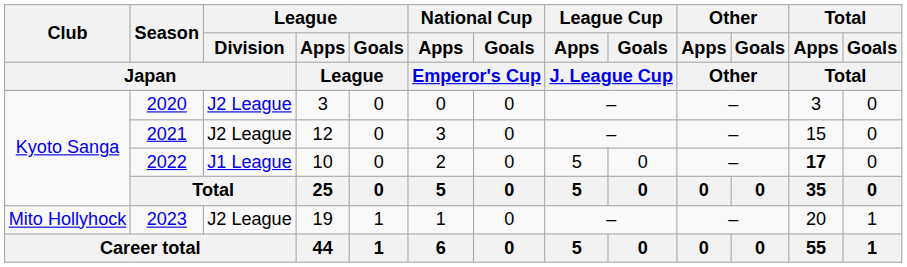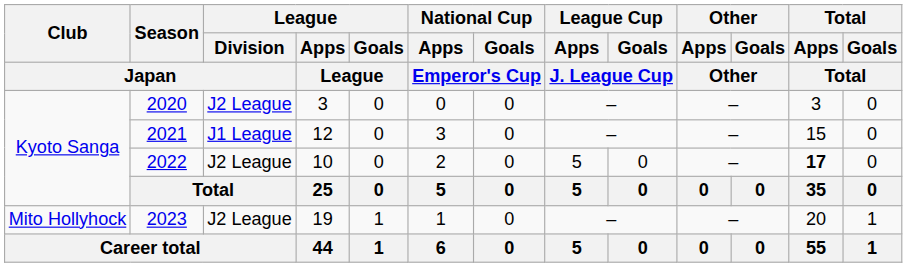2021 | League / Division / Japan: J2 League -> J1 League
2022 | League / Division / Japan: J1 League -> J2 League
